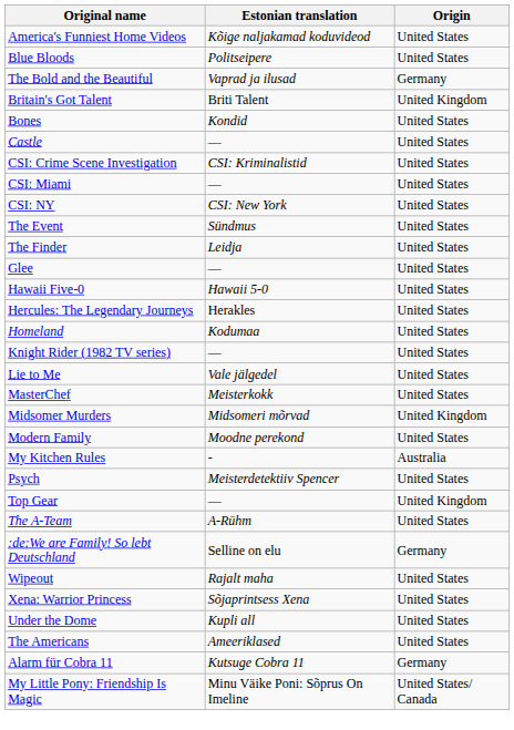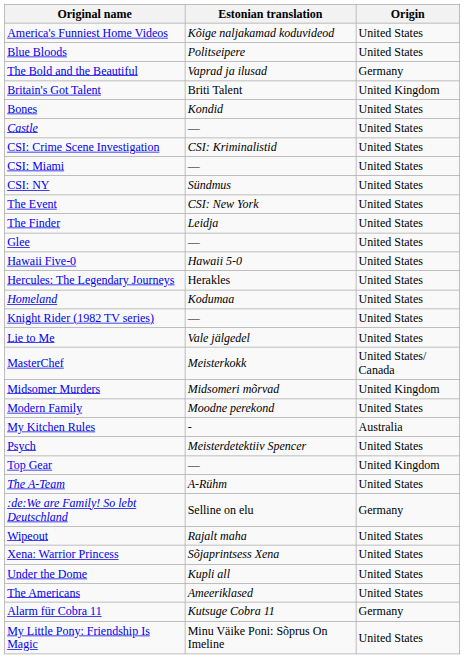CSI: NY | Estonian translation: CSI: New York -> Sündmus
The Event | Estonian translation: Sündmus -> CSI: New York
MasterChef | Origin: United States -> United States/ Canada
My Little Pony: Friendship Is Magic | Origin: United States/ Canada -> United States
